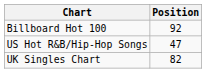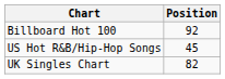US Hot R&B/Hip-Hop Songs | Position: 47 -> 45
